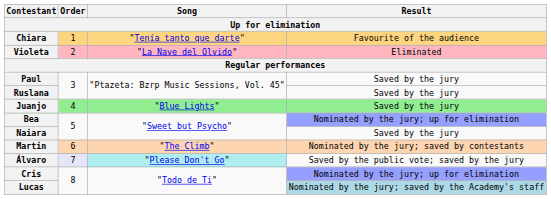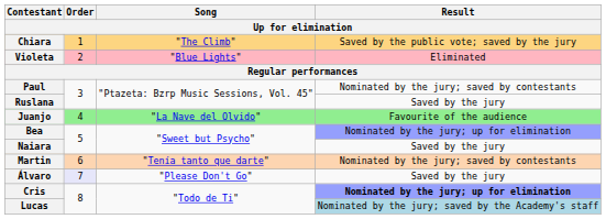Chiara | Song: "Tenía tanto que darte" -> "The Climb"
Chiara | Result: Favourite of the audience -> Saved by the public vote; saved by the jury
Violeta | Song: "La Nave del Olvido" -> "Blue Lights"
Paul | Result: Saved by the jury -> Nominated by the jury; saved by contestants
Juanjo | Song: "Blue Lights" -> "La Nave del Olvido"
Juanjo | Result: Saved by the jury -> Favourite of the audience
Martin | Song: "The Climb" -> "Tenía tanto que darte"
Álvaro | Song: paleturquoise background -> no background
Álvaro | Result: Saved by the public vote; saved by the jury -> Saved by the jury
Cris | Result: normal -> bold
